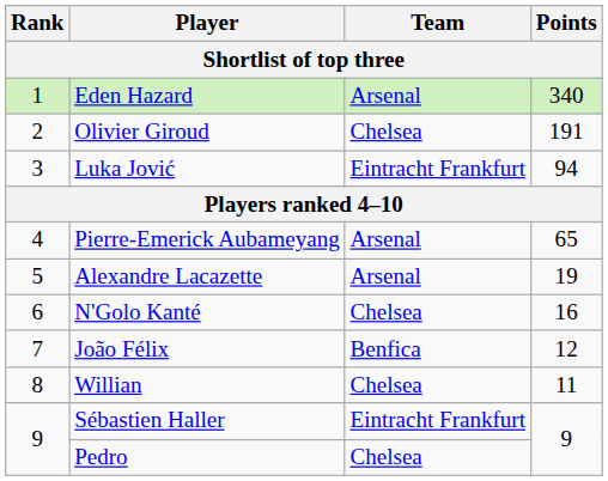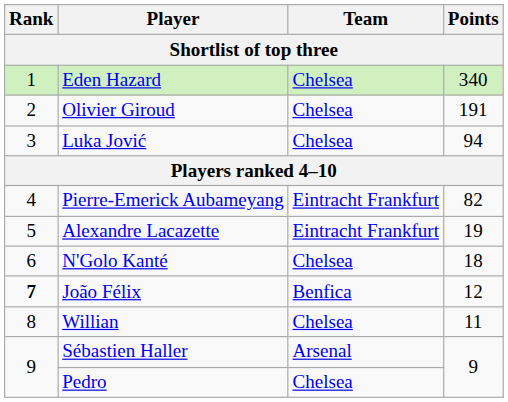Eden Hazard | Team: Arsenal -> Chelsea
Luka Jović | Team: Eintracht Frankfurt -> Chelsea
Pierre-Emerick Aubameyang | Team: Arsenal -> Eintracht Frankfurt
Pierre-Emerick Aubameyang | Points: 65 -> 82
Alexandre Lacazette | Team: Arsenal -> Eintracht Frankfurt
N'Golo Kanté | Points: 16 -> 18
João Félix | Rank: normal -> bold
Sébastien Haller | Team: Eintracht Frankfurt -> Arsenal
